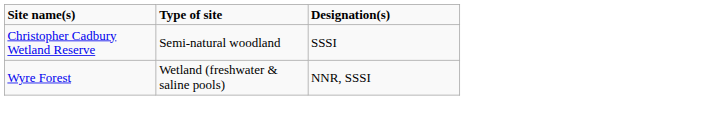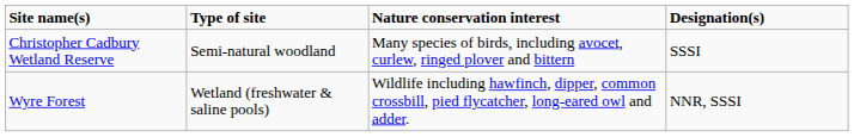+ column: Nature conservation interest | Many species of birds, including avocet, curlew, ringed plover and bittern | Wildlife including hawfinch, dipper, common crossbill, pied flycatcher, long-eared owl and adder.
